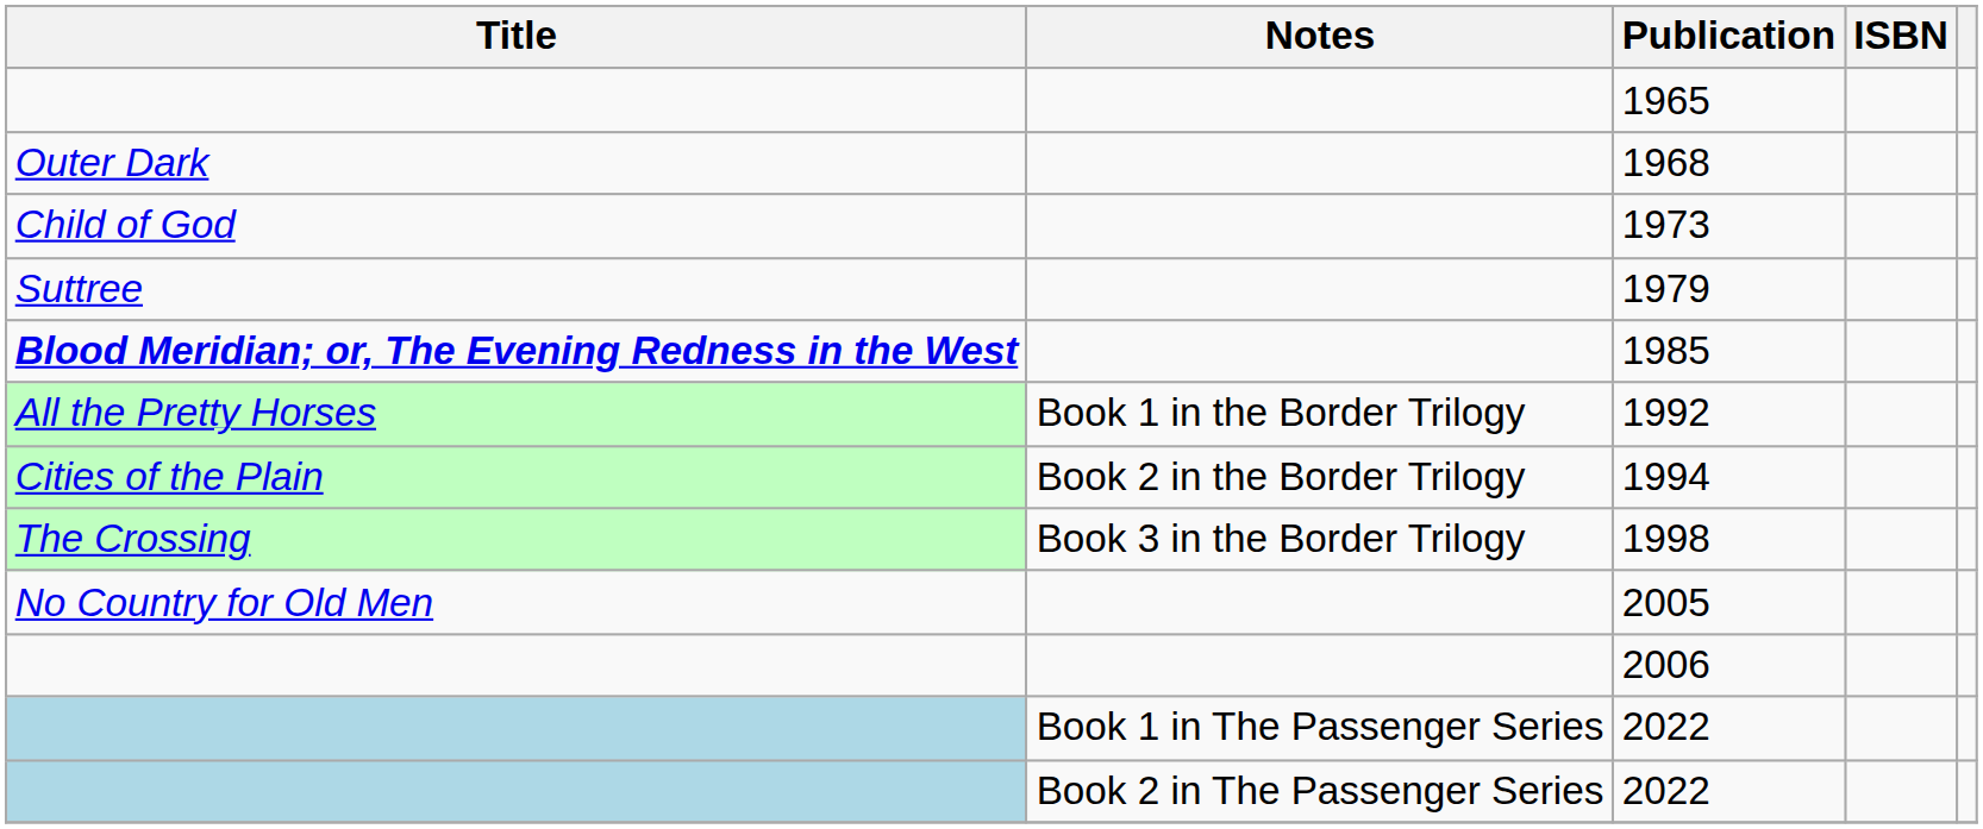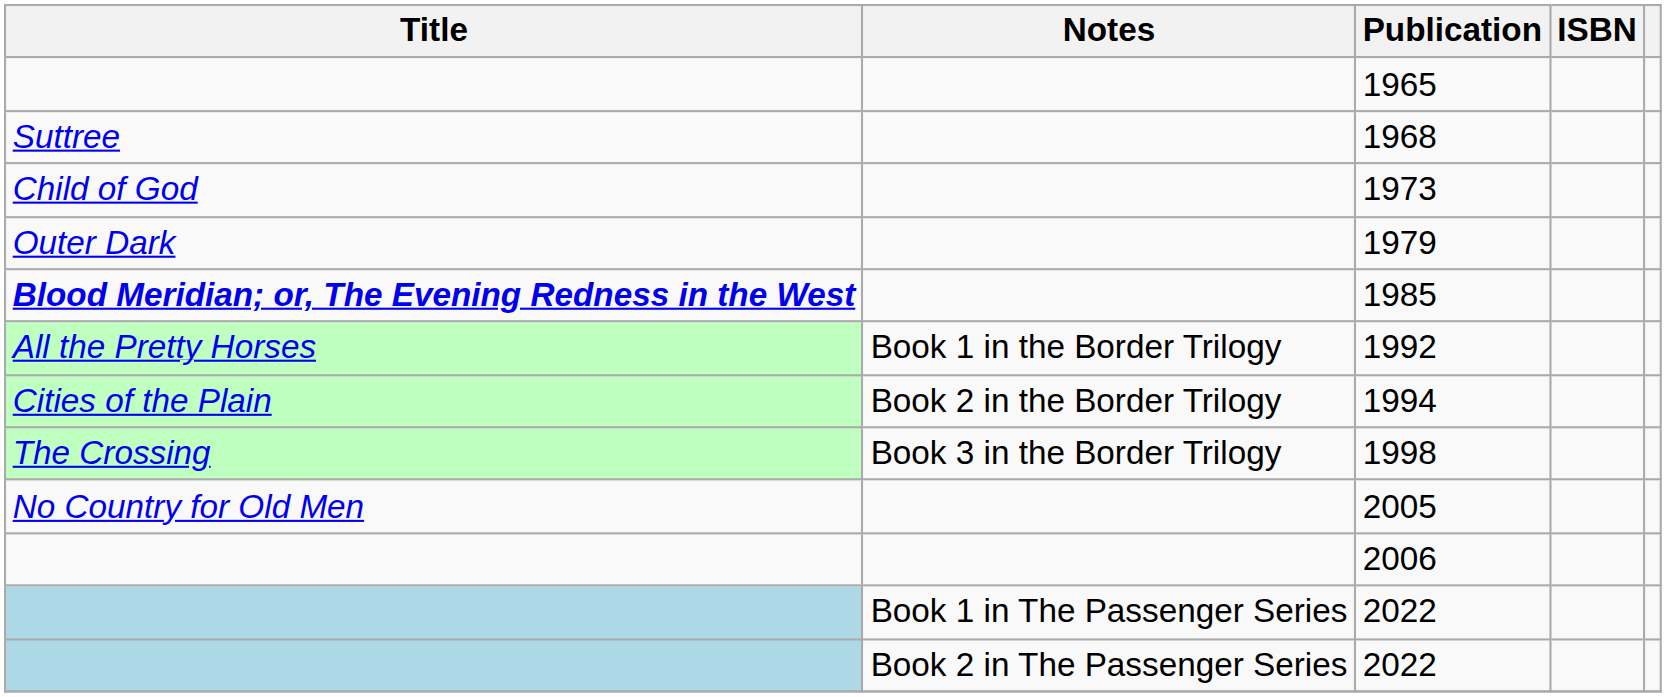1968 | Title: Outer Dark -> Suttree
1979 | Title: Suttree -> Outer Dark
